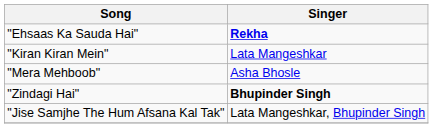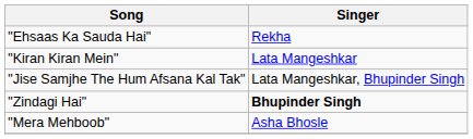"Ehsaas Ka Sauda Hai" | Singer: bold -> normal
rows swapped: "Jise Samjhe The Hum Afsana Kal Tak" <-> "Mera Mehboob"
